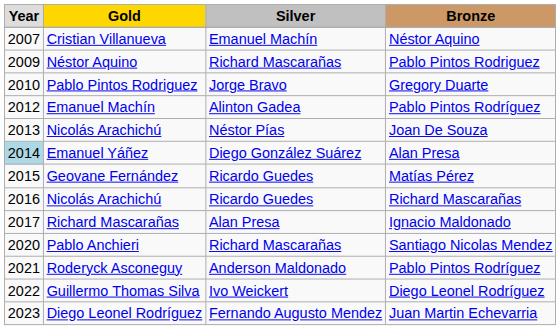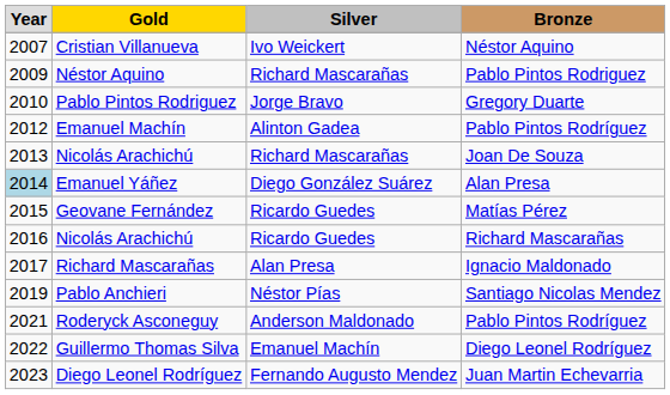Cristian Villanueva | column 3: Emanuel Machín -> Ivo Weickert
Nicolás Arachichú / Joan De Souza | column 3: Néstor Pías -> Richard Mascarañas
Pablo Anchieri | column 1: 2020 -> 2019
Pablo Anchieri | column 3: Richard Mascarañas -> Néstor Pías
Guillermo Thomas Silva | column 3: Ivo Weickert -> Emanuel Machín
